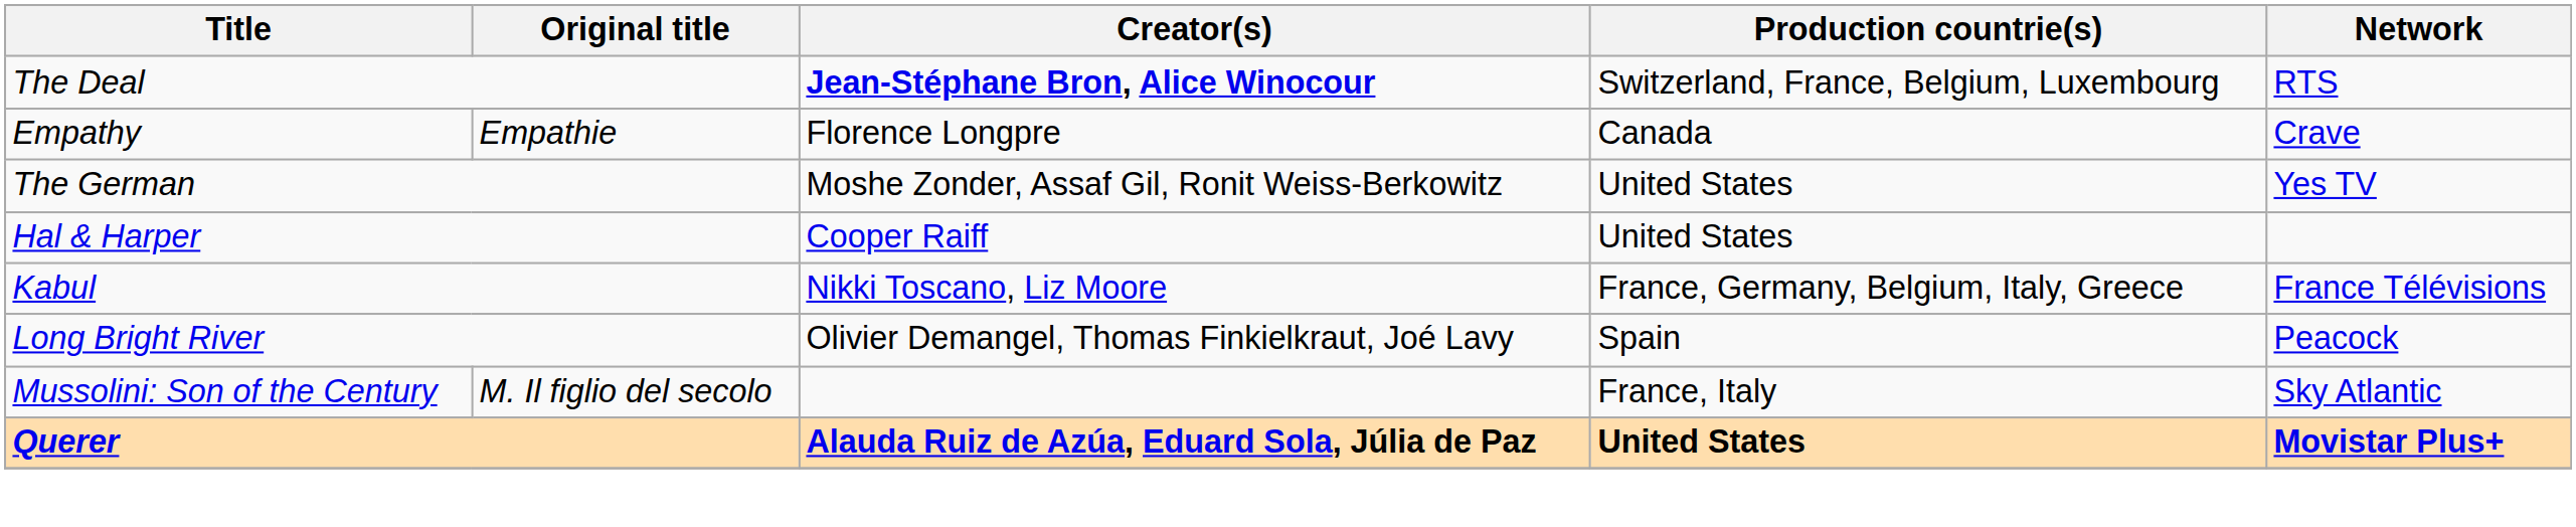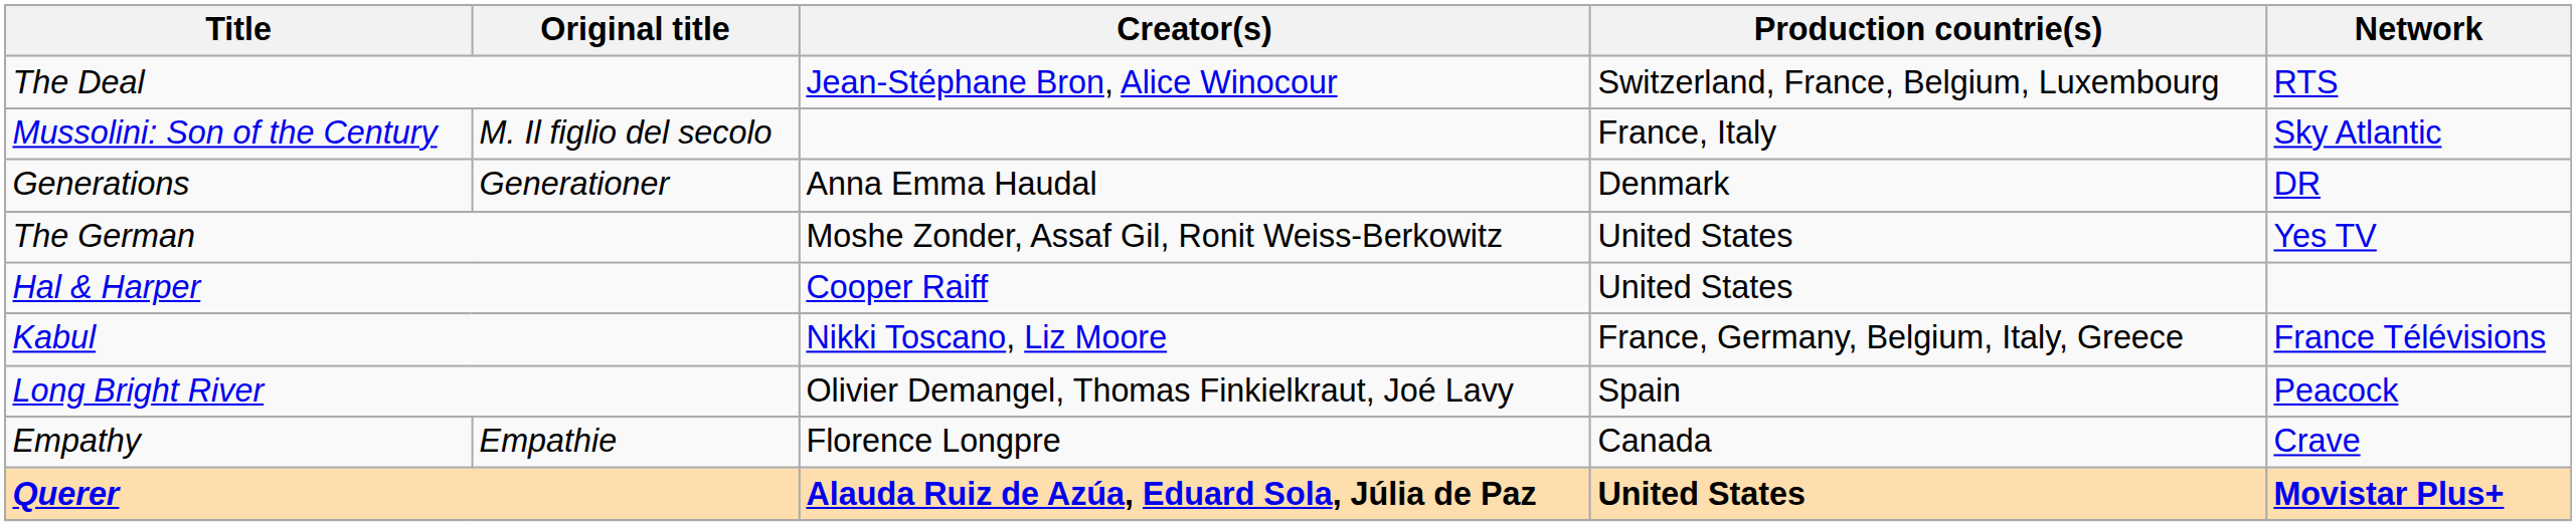The Deal | Creator(s): bold -> normal
rows swapped: Empathy <-> Mussolini: Son of the Century
+ row: Generations | Generationer | Anna Emma Haudal | Denmark | DR
